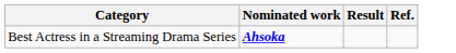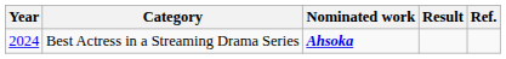+ column: Year | 2024
